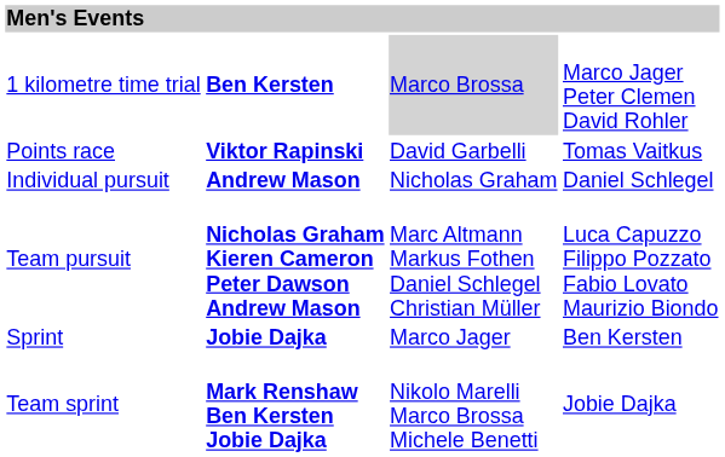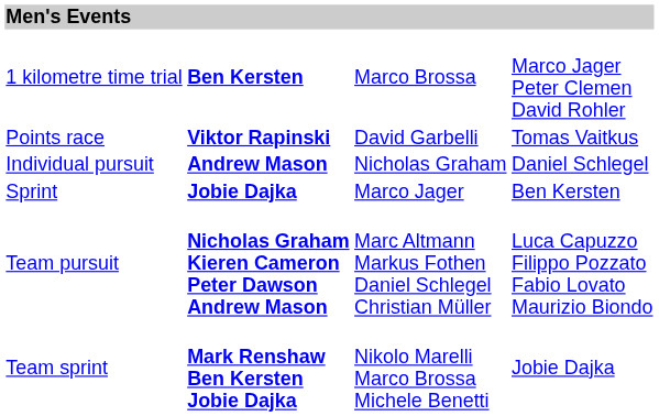1 kilometre time trial | column 3: lightgrey background -> no background
rows swapped: Team pursuit <-> Sprint
